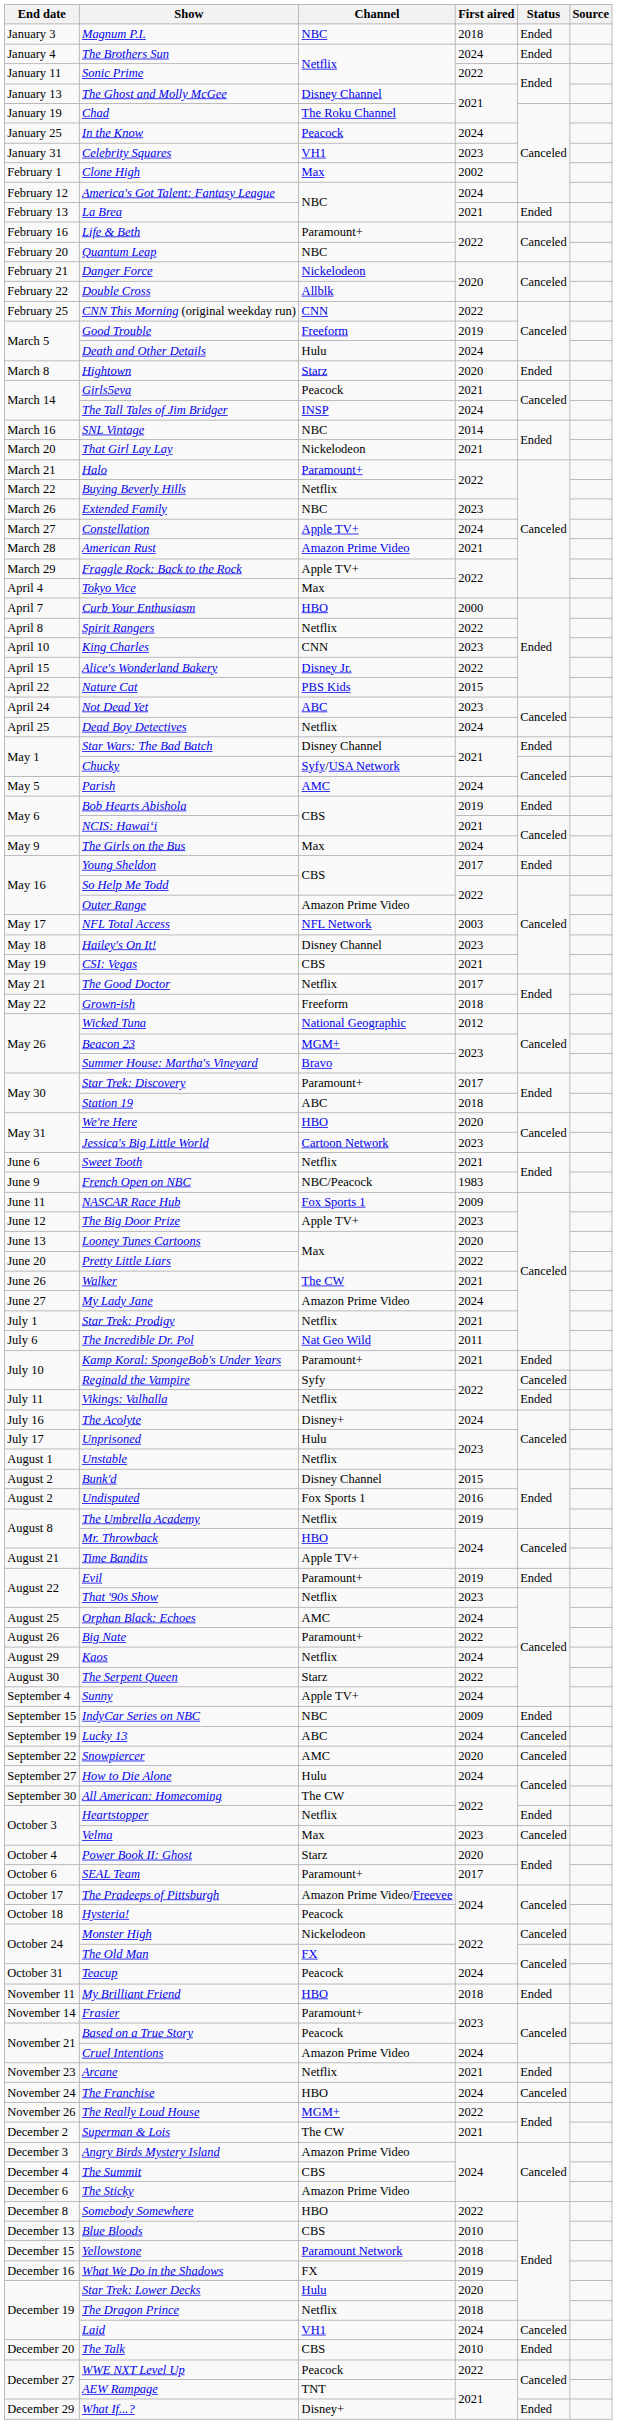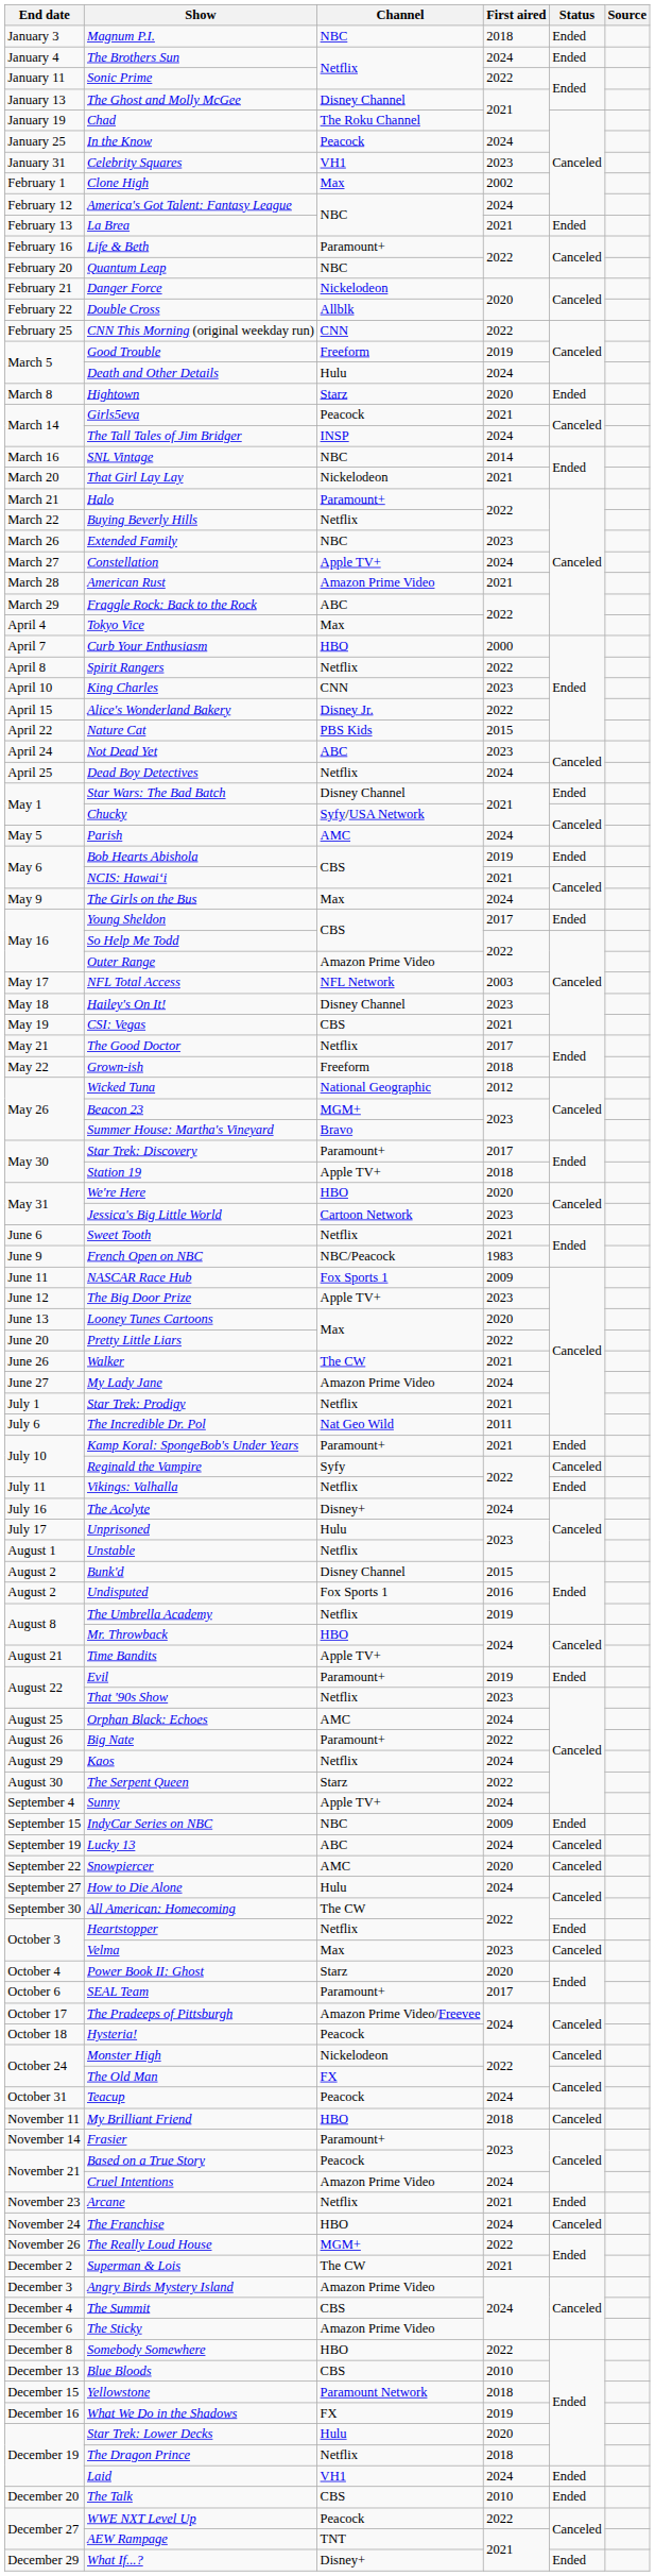Fraggle Rock: Back to the Rock | Channel: Apple TV+ -> ABC
Station 19 | Channel: ABC -> Apple TV+
My Brilliant Friend | Status: Ended -> Canceled
Laid | Status: Canceled -> Ended
